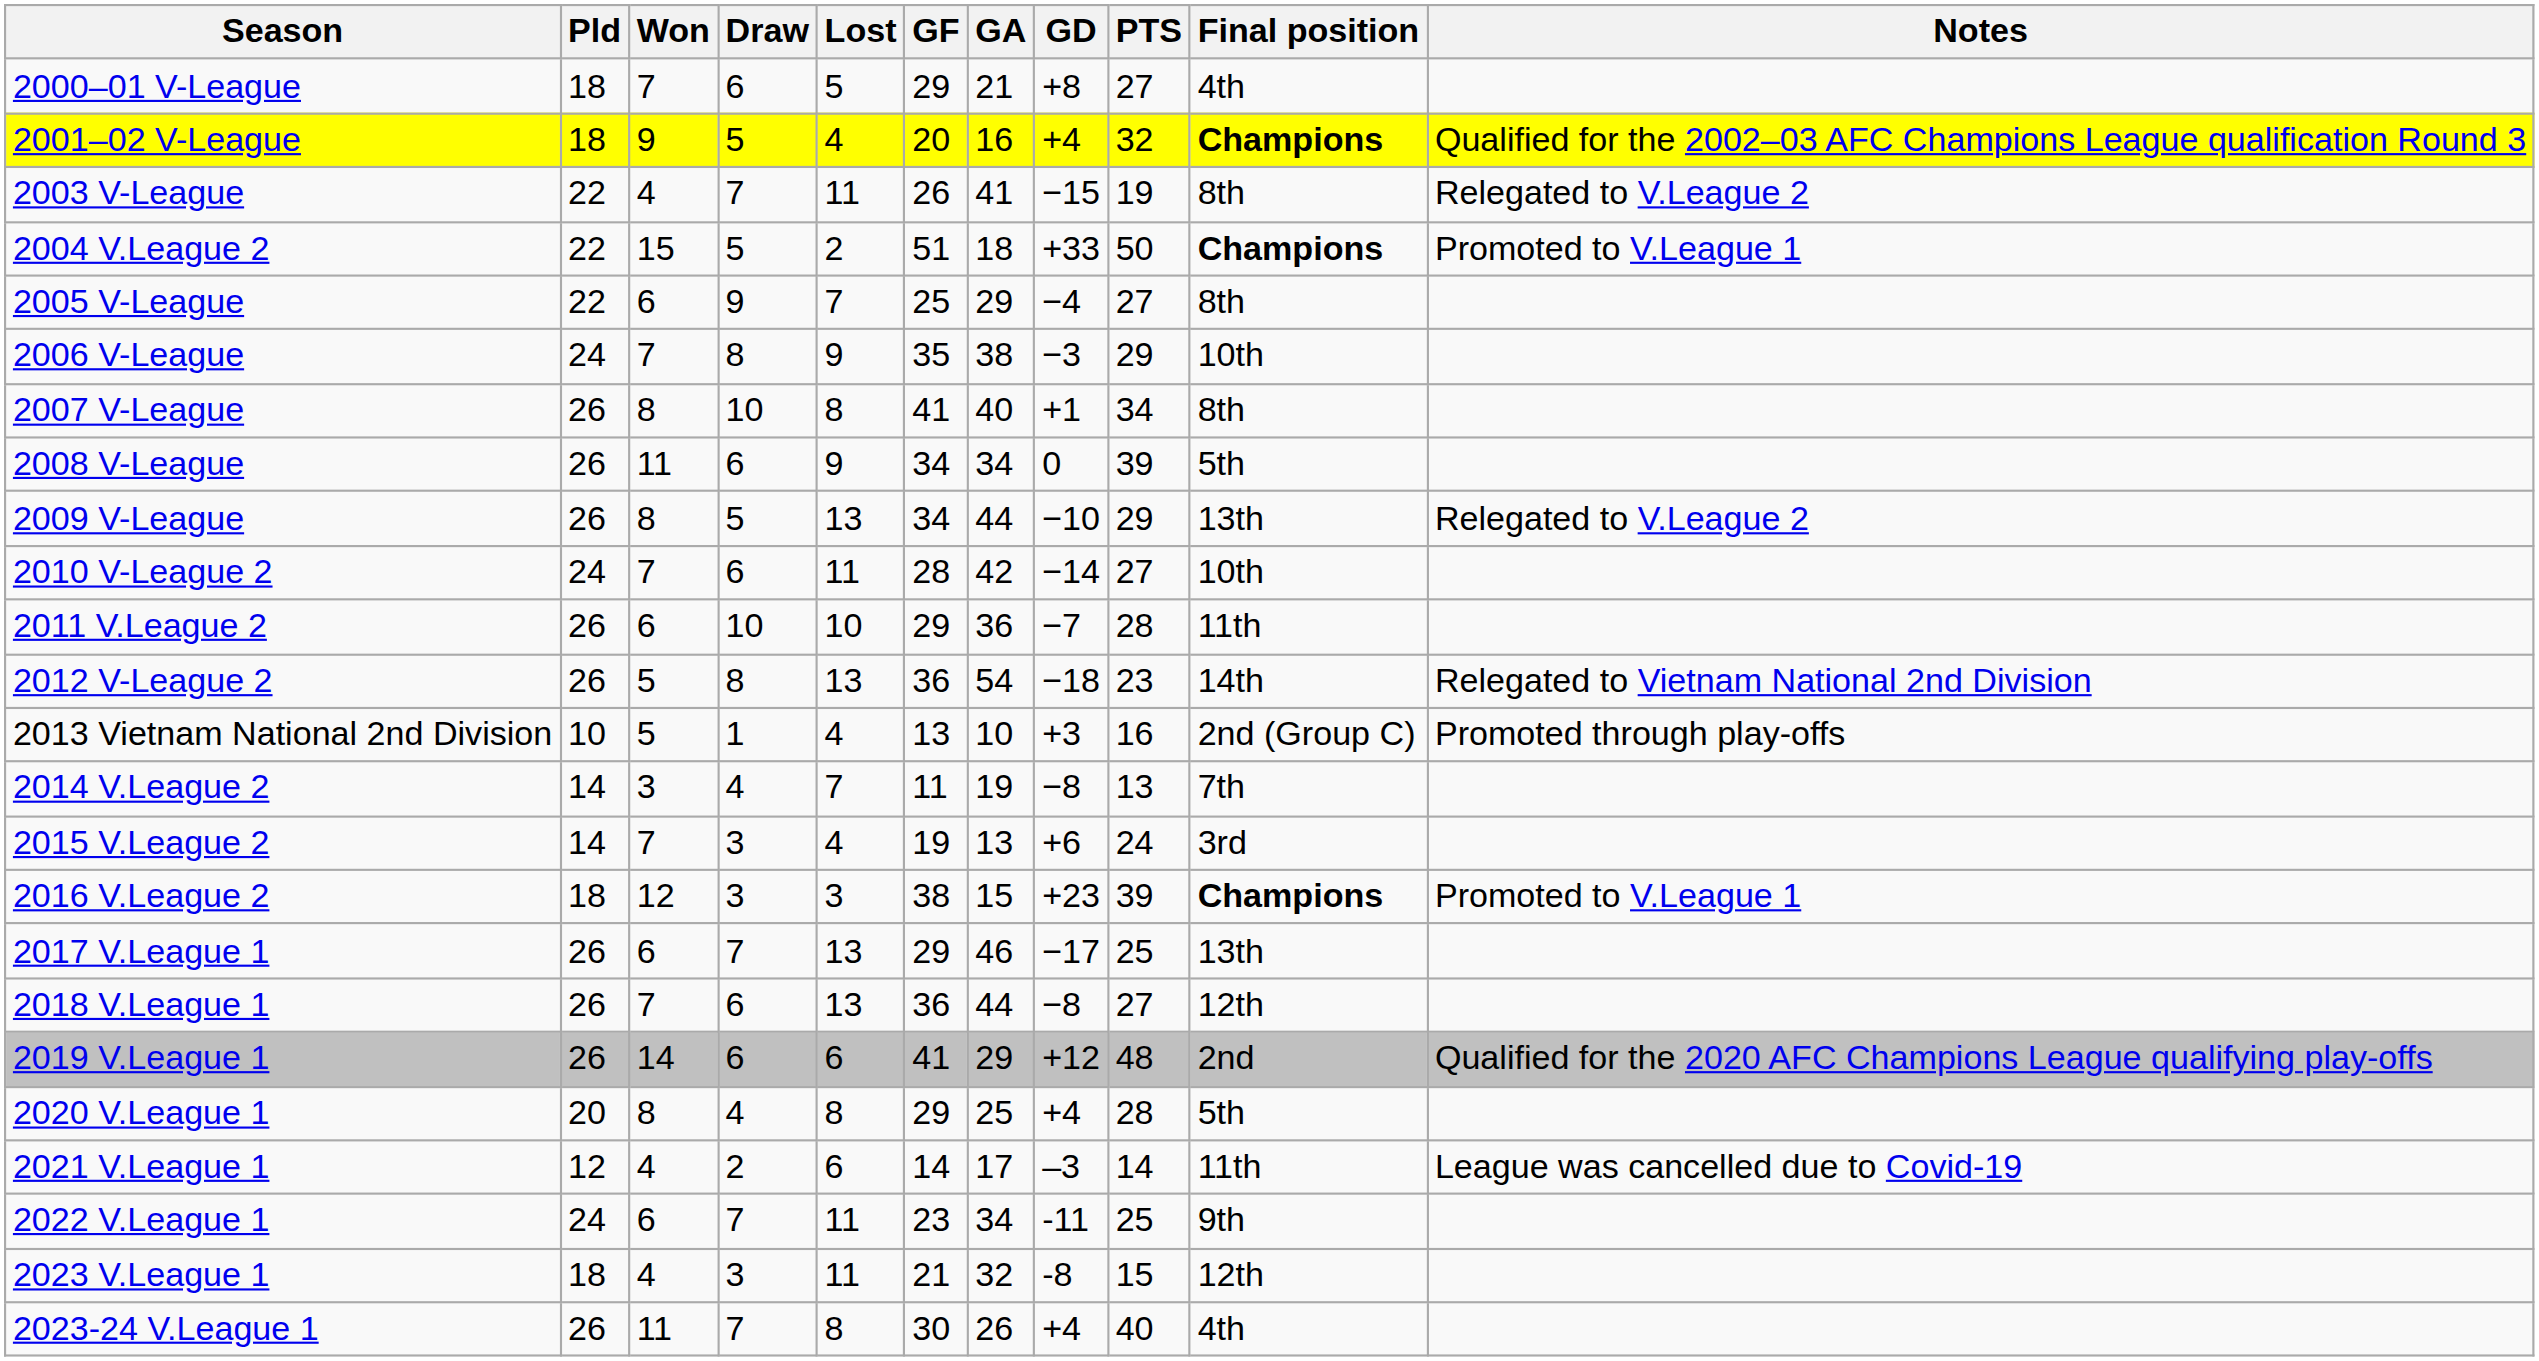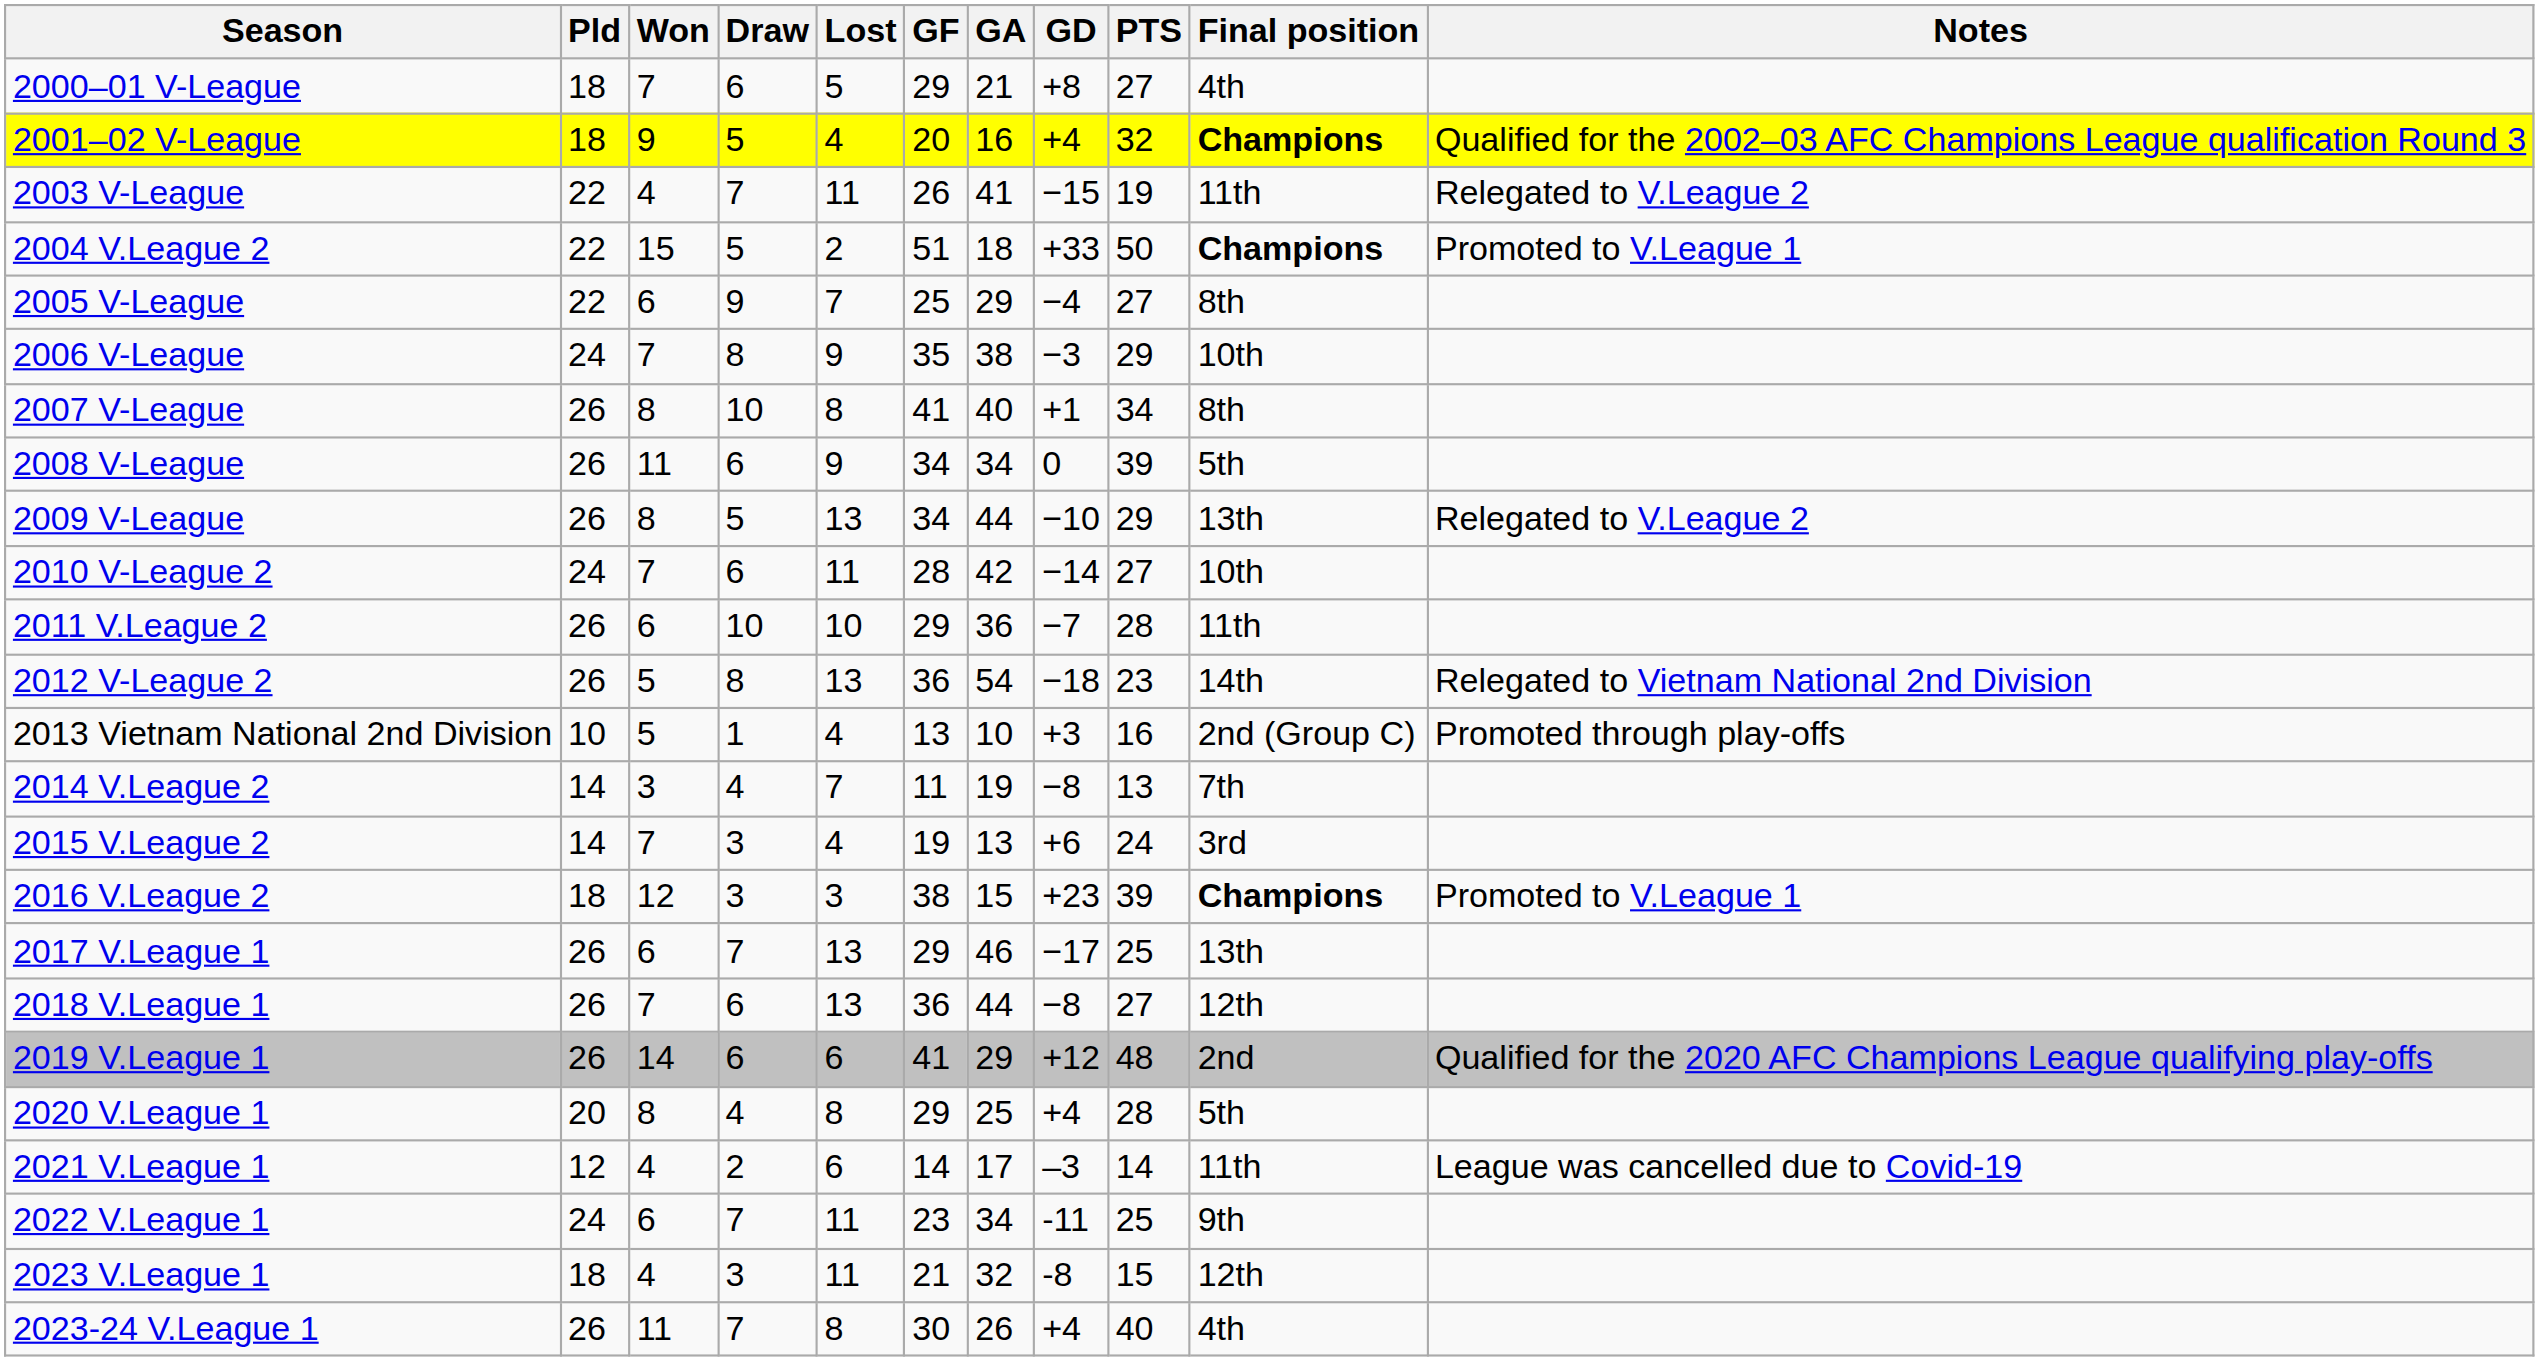2003 V-League | Final position: 8th -> 11th
